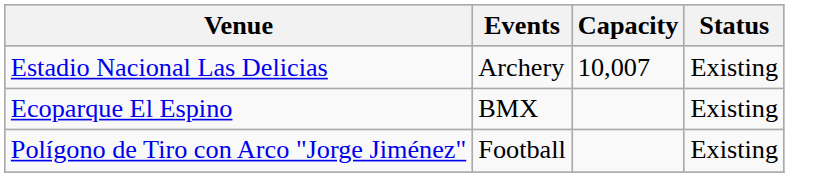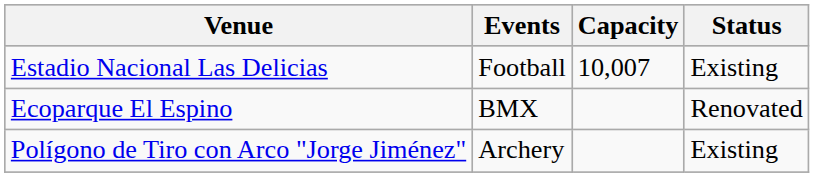Estadio Nacional Las Delicias | Events: Archery -> Football
Ecoparque El Espino | Status: Existing -> Renovated
Polígono de Tiro con Arco "Jorge Jiménez" | Events: Football -> Archery
